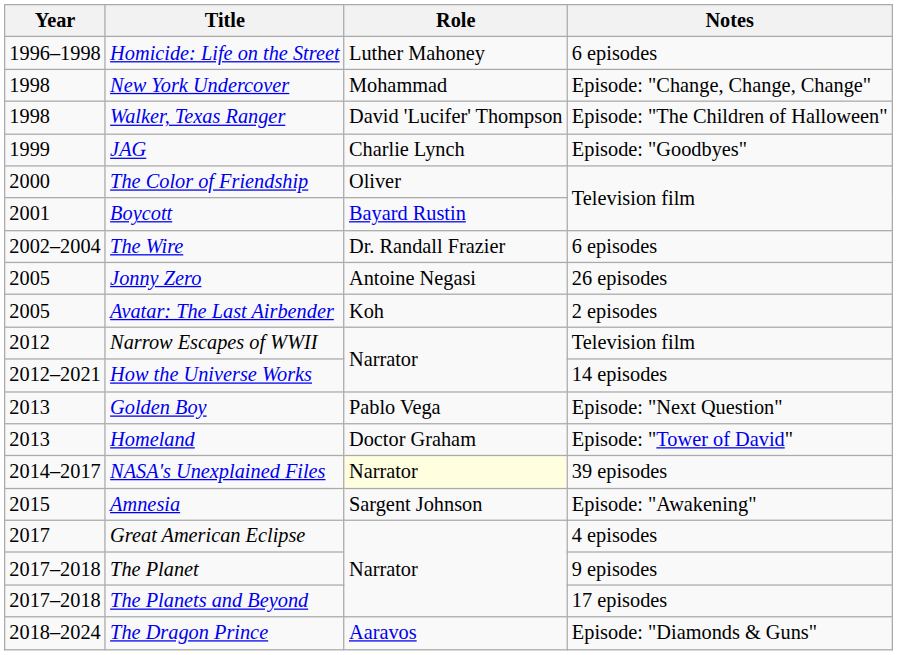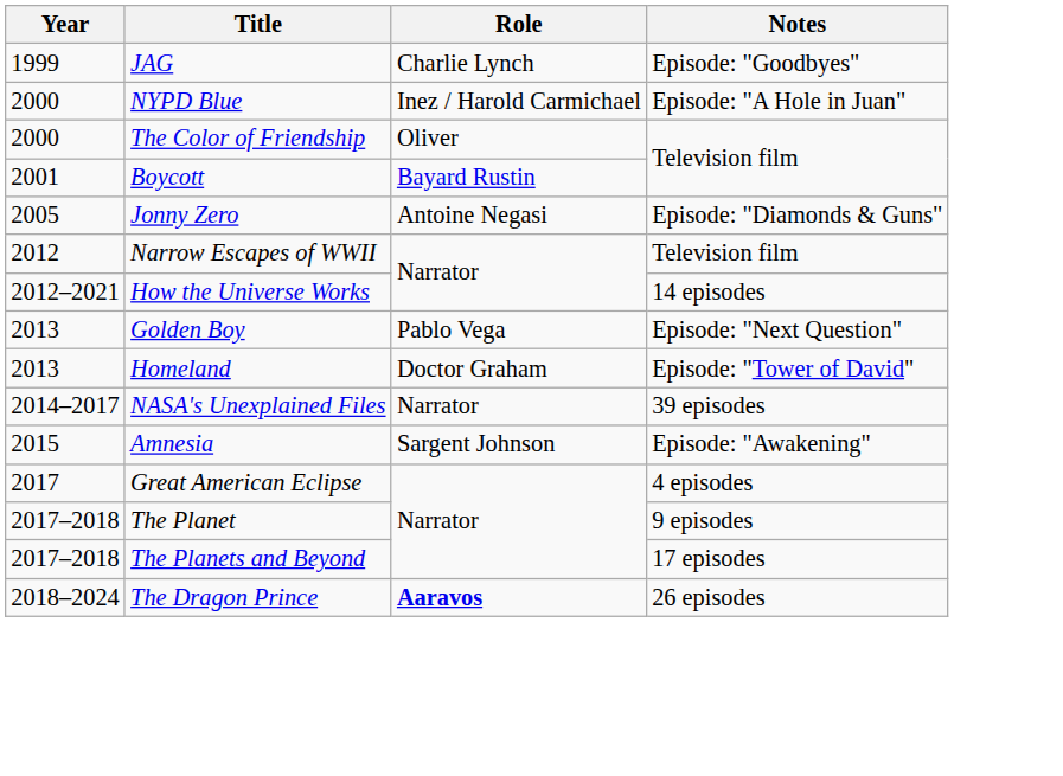- row: 1996–1998 | Homicide: Life on the Street | Luther Mahoney | 6 episodes
- row: 1998 | New York Undercover | Mohammad | Episode: "Change, Change, Change"
- row: 1998 | Walker, Texas Ranger | David 'Lucifer' Thompson | Episode: "The Children of Halloween"
+ row: 2000 | NYPD Blue | Inez / Harold Carmichael | Episode: "A Hole in Juan"
- row: 2002–2004 | The Wire | Dr. Randall Frazier | 6 episodes
Jonny Zero | Notes: 26 episodes -> Episode: "Diamonds & Guns"
- row: 2005 | Avatar: The Last Airbender | Koh | 2 episodes
NASA's Unexplained Files | Role: lightyellow background -> no background
The Dragon Prince | Role: normal -> bold
The Dragon Prince | Notes: Episode: "Diamonds & Guns" -> 26 episodes
